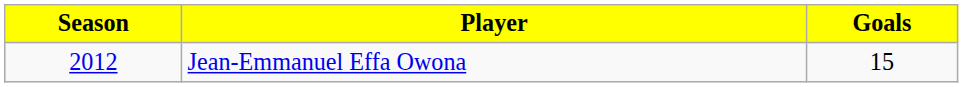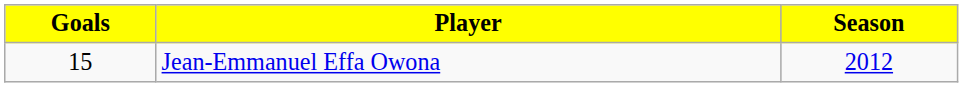columns swapped: Season <-> Goals
